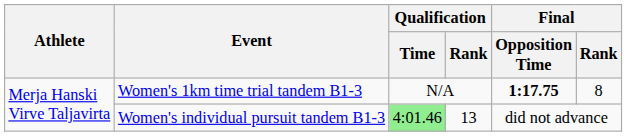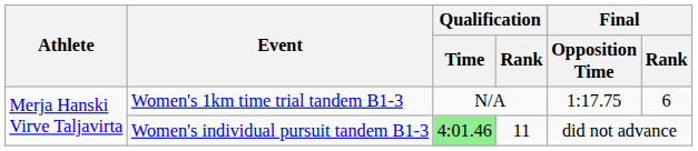Women's 1km time trial tandem B1-3 | Final / Opposition Time: bold -> normal
Women's 1km time trial tandem B1-3 | Final / Rank: 8 -> 6
Women's individual pursuit tandem B1-3 | Qualification / Rank: 13 -> 11
